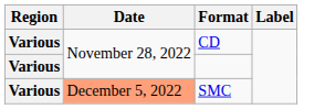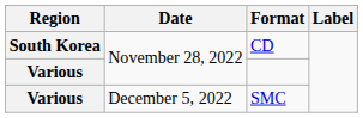CD | Region: Various -> South Korea
SMC | Date: lightsalmon background -> no background
